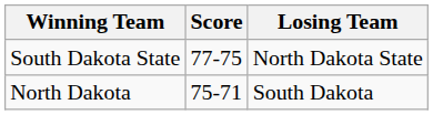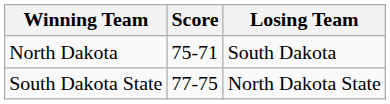rows swapped: North Dakota <-> South Dakota State
